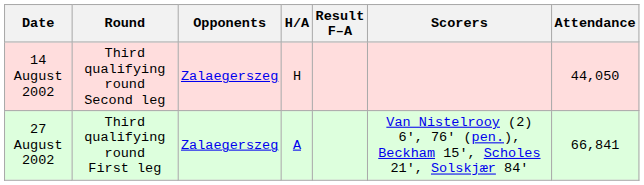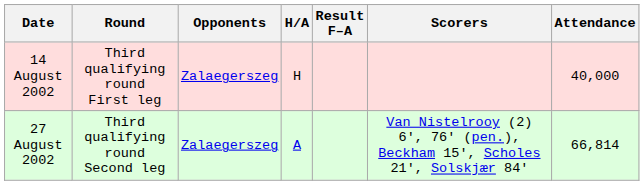14 August 2002 | Round: Third qualifying round Second leg -> Third qualifying round First leg
14 August 2002 | Attendance: 44,050 -> 40,000
27 August 2002 | Round: Third qualifying round First leg -> Third qualifying round Second leg
27 August 2002 | Attendance: 66,841 -> 66,814
